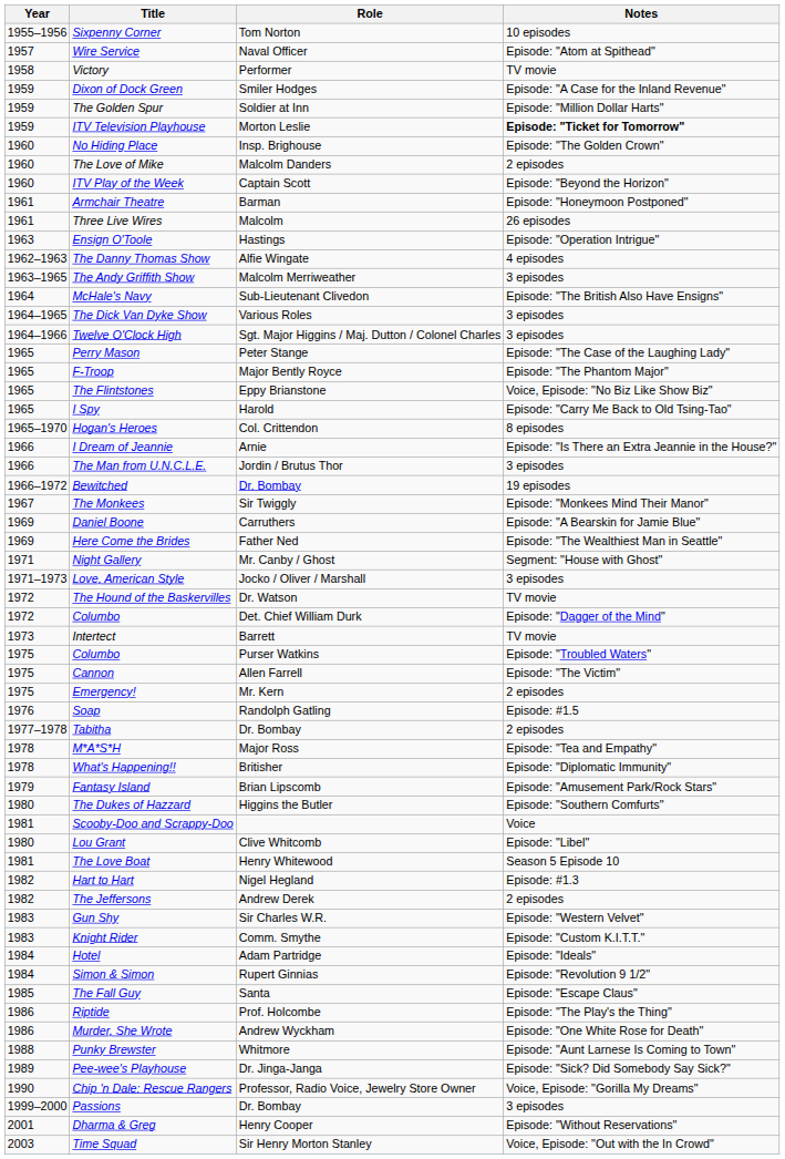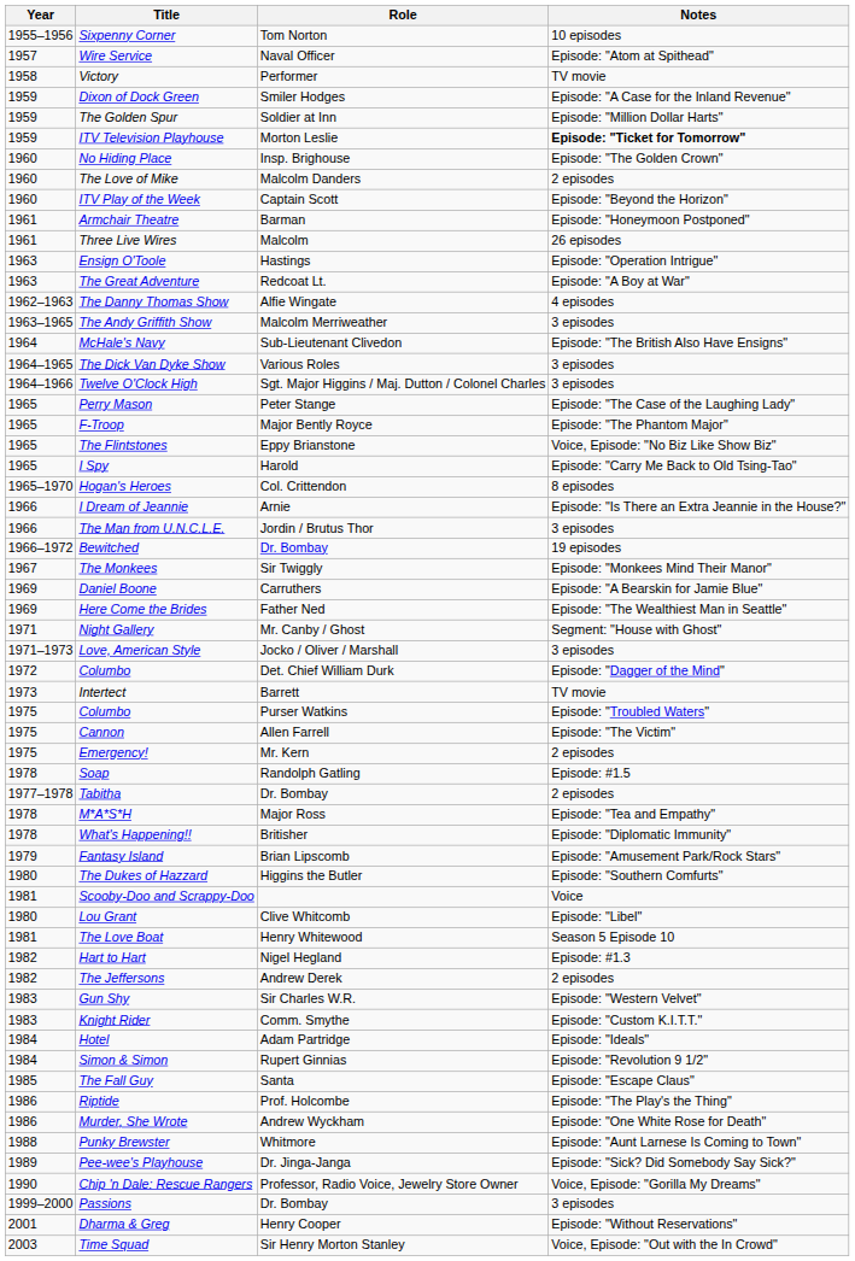+ row: 1963 | The Great Adventure | Redcoat Lt. | Episode: "A Boy at War"
- row: 1972 | The Hound of the Baskervilles | Dr. Watson | TV movie
Soap | Year: 1976 -> 1978
